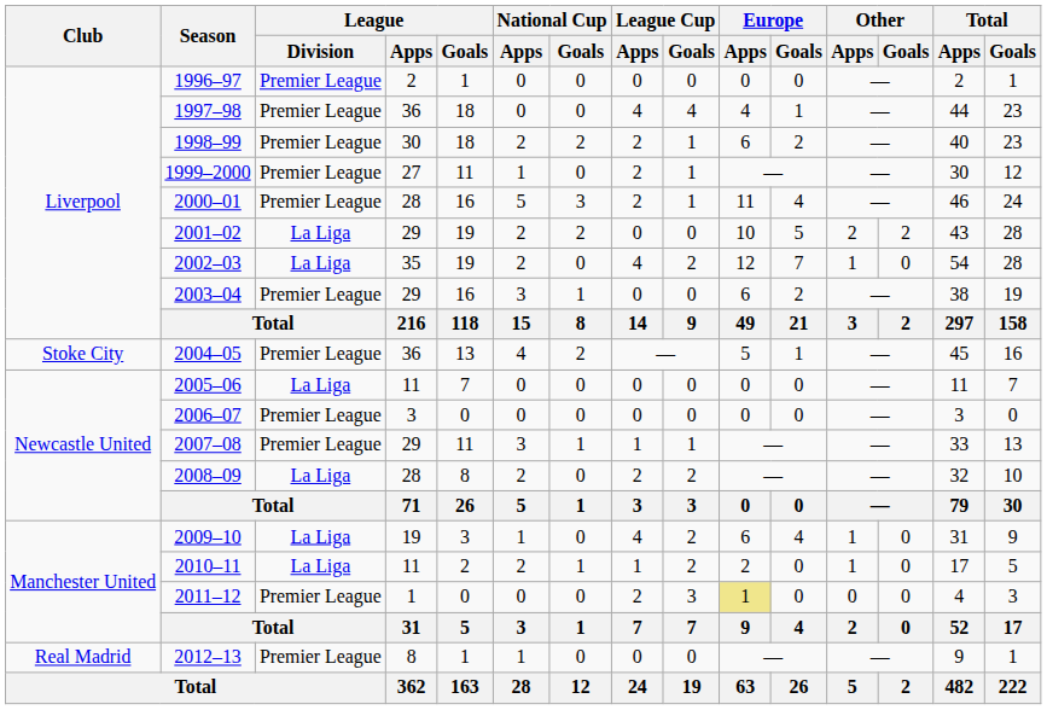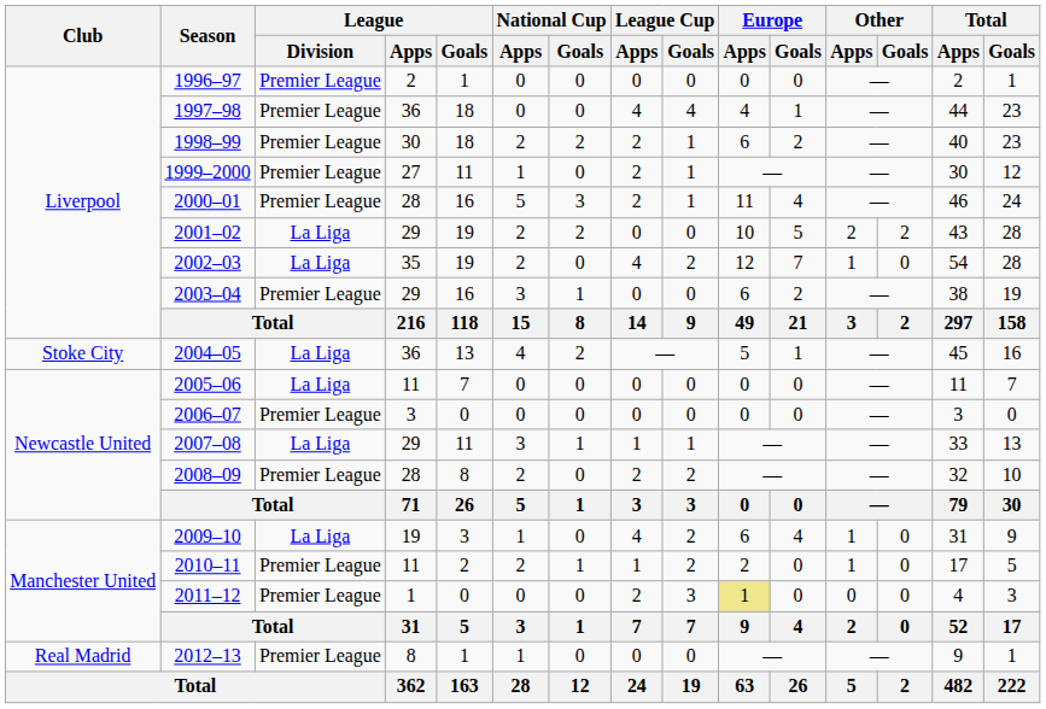2004–05 | League / Division: Premier League -> La Liga
2007–08 | League / Division: Premier League -> La Liga
2008–09 | League / Division: La Liga -> Premier League
2010–11 | League / Division: La Liga -> Premier League
